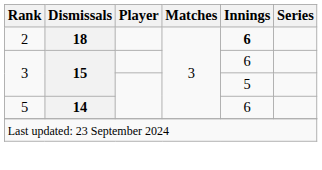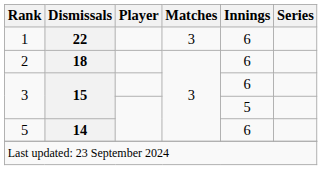+ row: 1 | 22 | 3 | 6
2 | Innings: bold -> normal
